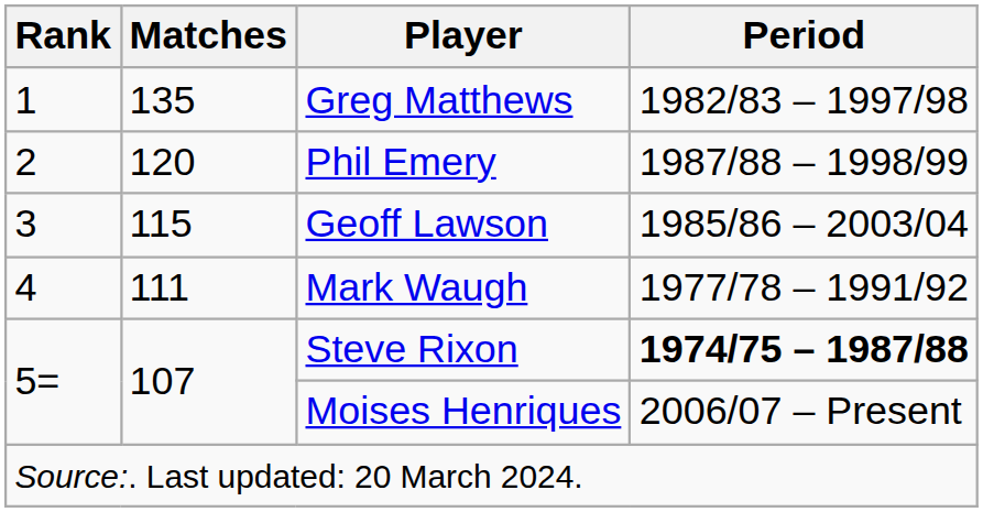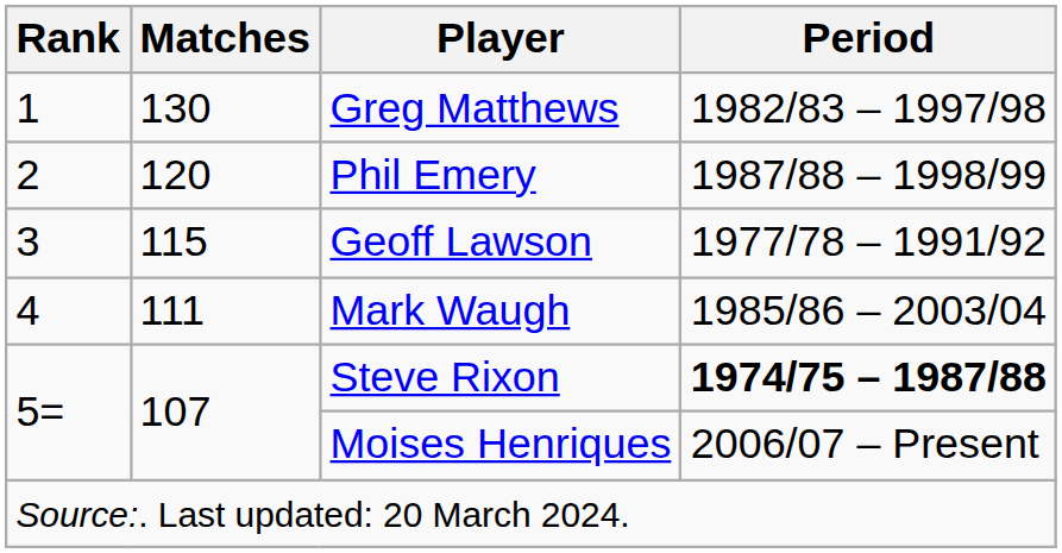Greg Matthews | Matches: 135 -> 130
Geoff Lawson | Period: 1985/86 – 2003/04 -> 1977/78 – 1991/92
Mark Waugh | Period: 1977/78 – 1991/92 -> 1985/86 – 2003/04
